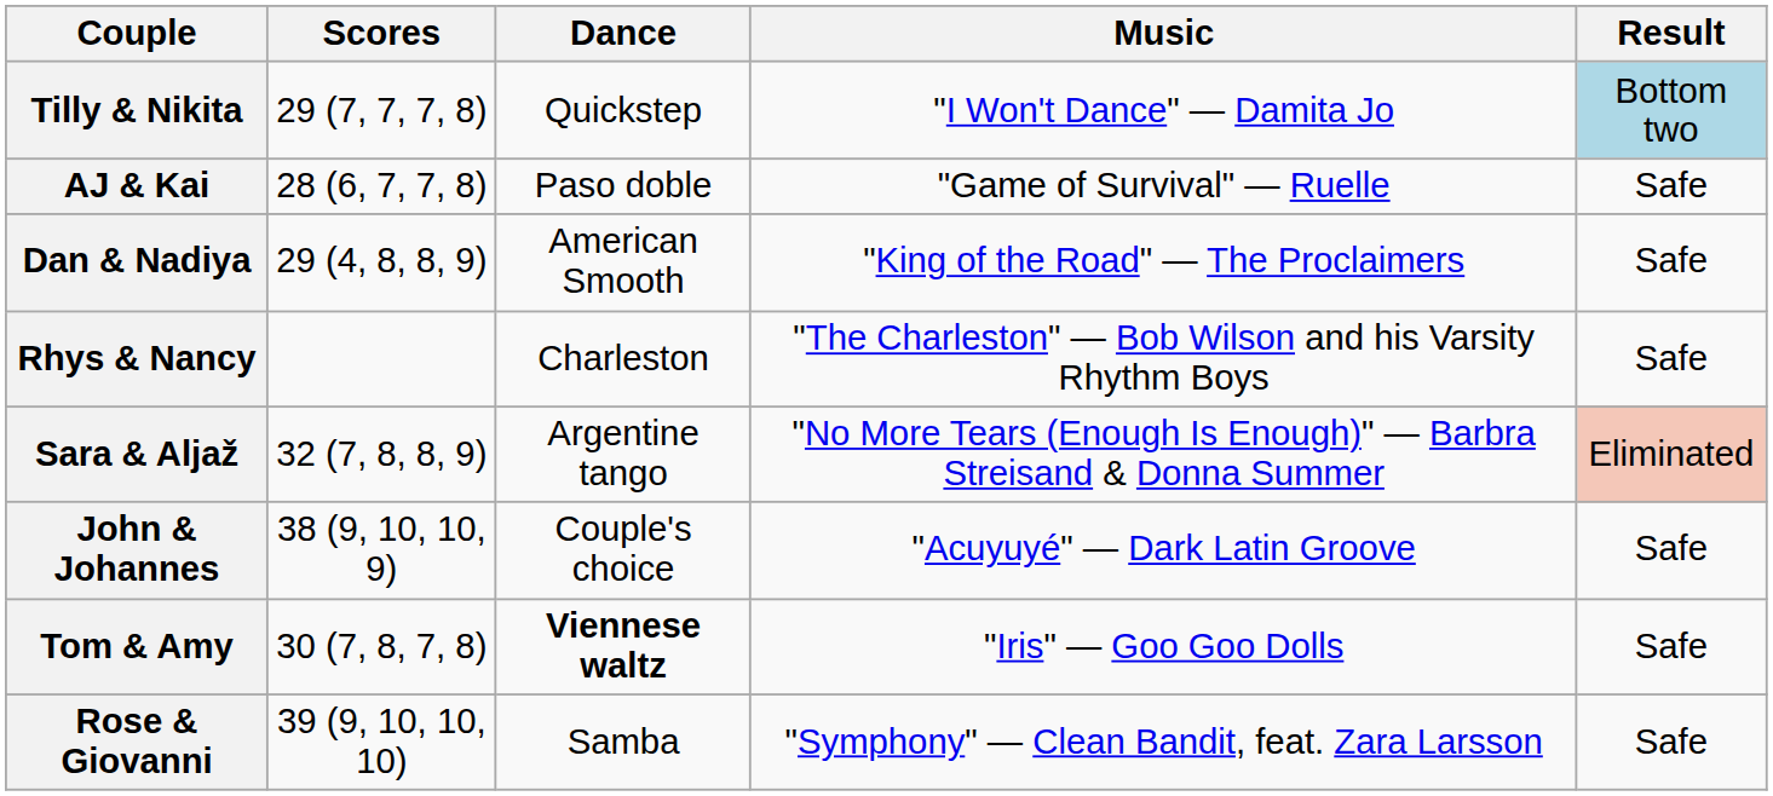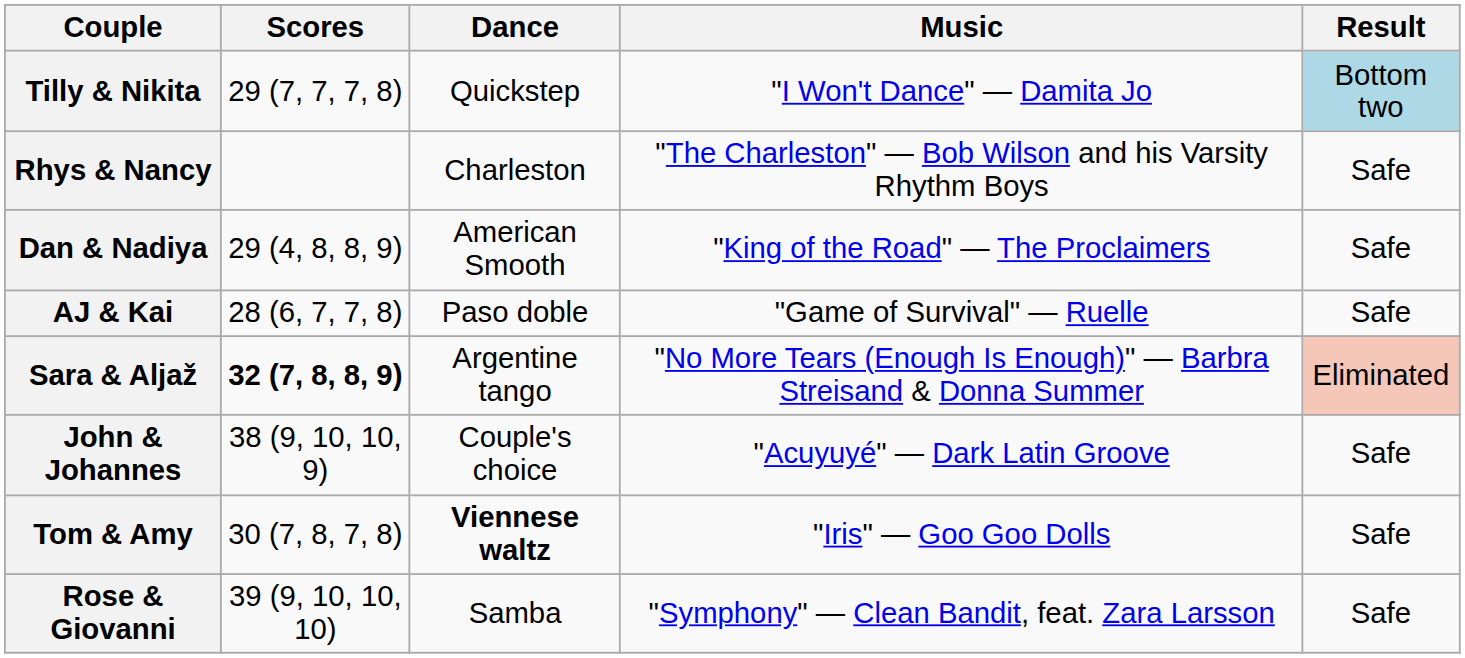rows swapped: AJ & Kai <-> Rhys & Nancy
Sara & Aljaž | Scores: normal -> bold
